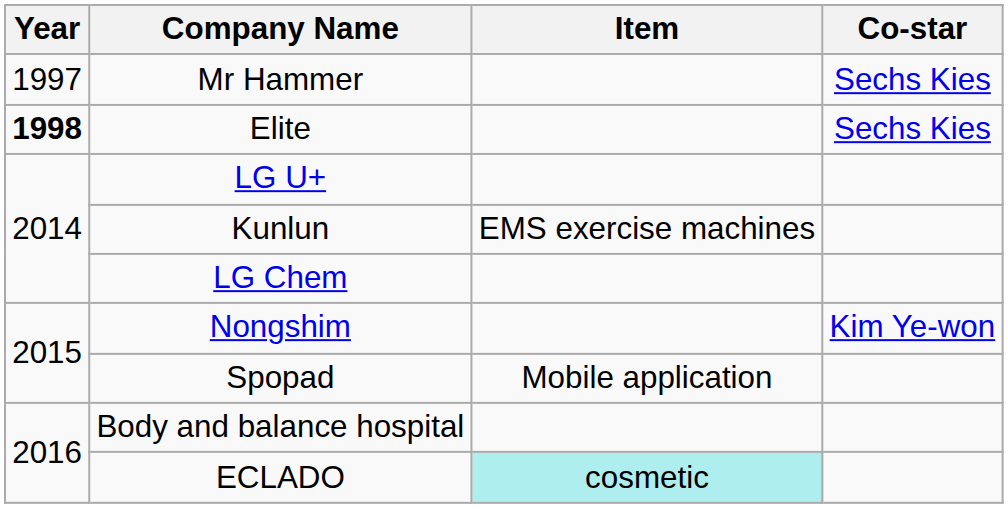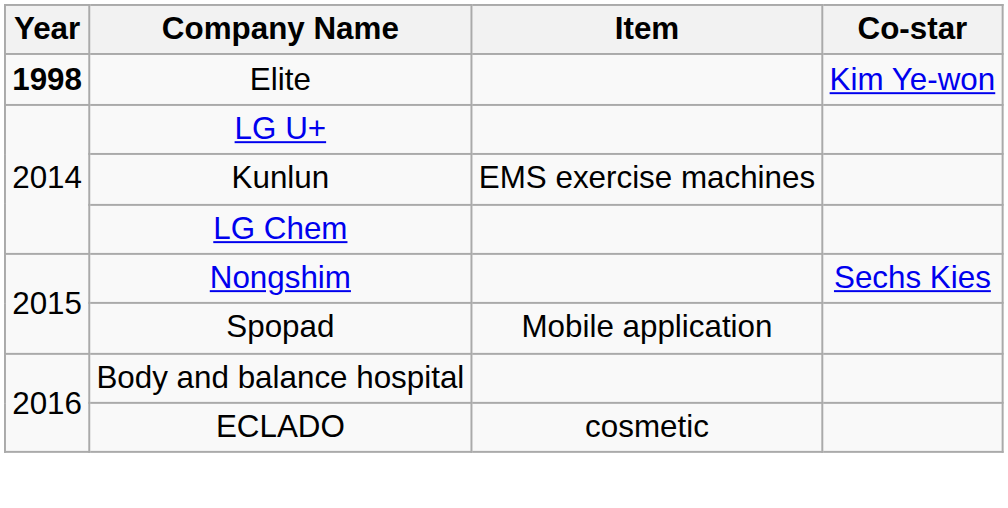- row: 1997 | Mr Hammer | Sechs Kies
Elite | Co-star: Sechs Kies -> Kim Ye-won
Nongshim | Co-star: Kim Ye-won -> Sechs Kies
ECLADO | Item: paleturquoise background -> no background
